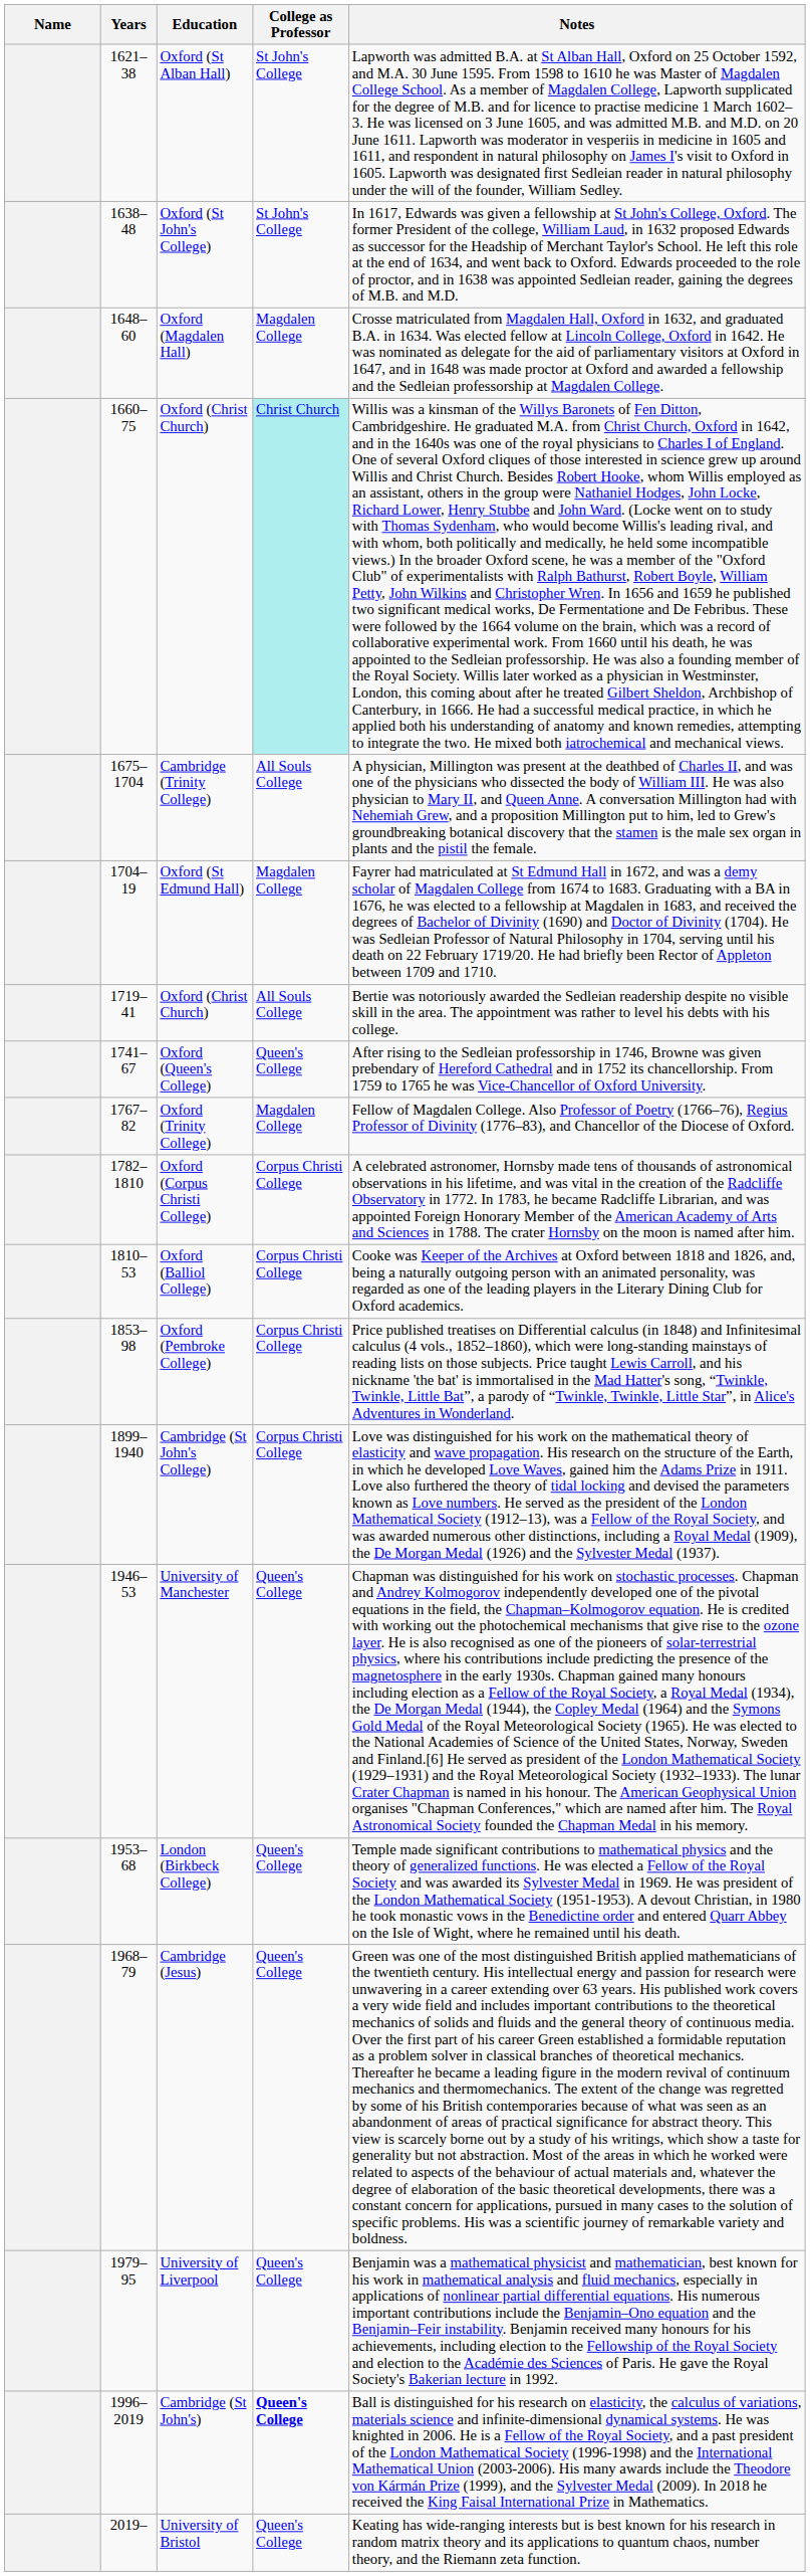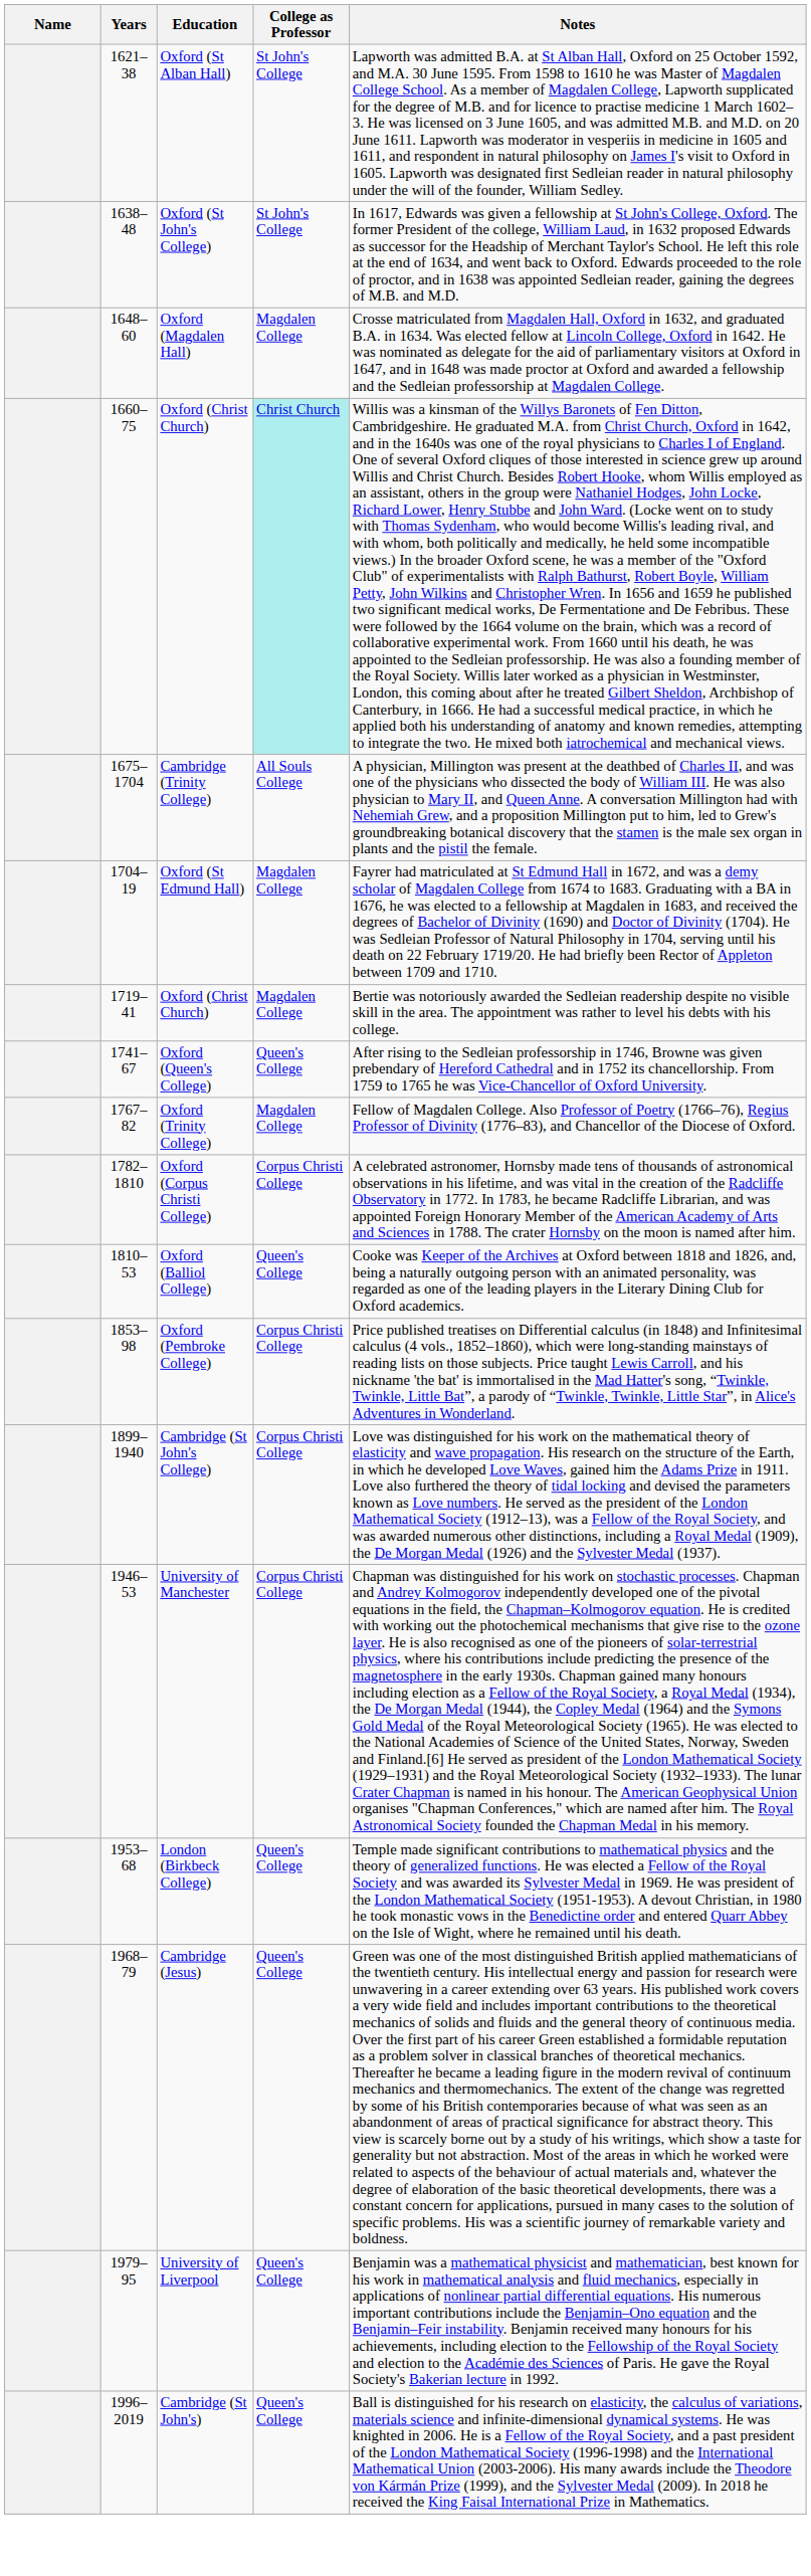1719–41 / Oxford (Christ Church) | College as Professor: All Souls College -> Magdalen College
Oxford (Balliol College) | College as Professor: Corpus Christi College -> Queen's College
University of Manchester | College as Professor: Queen's College -> Corpus Christi College
Cambridge (St John's) | College as Professor: bold -> normal
- row: 2019– | University of Bristol | Queen's College | Keating has wide-ranging interests but is best known for his research in random matrix theory and its applications to quantum chaos, number theory, and the Riemann zeta function.
